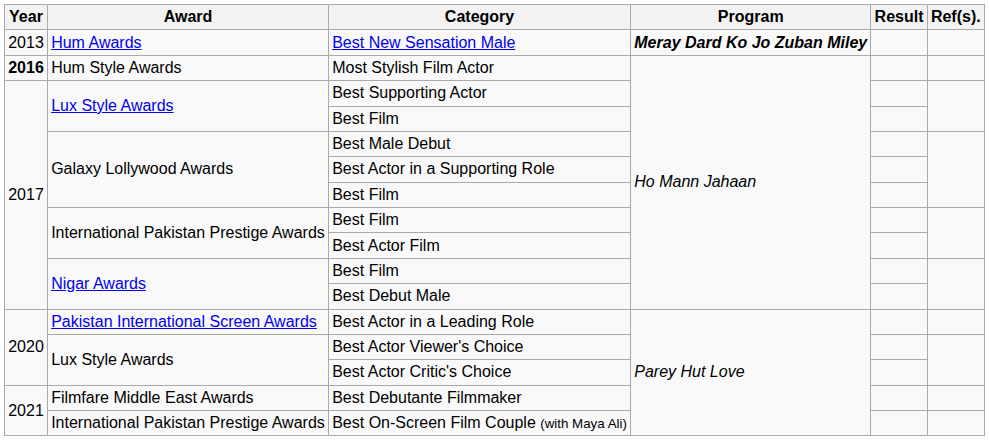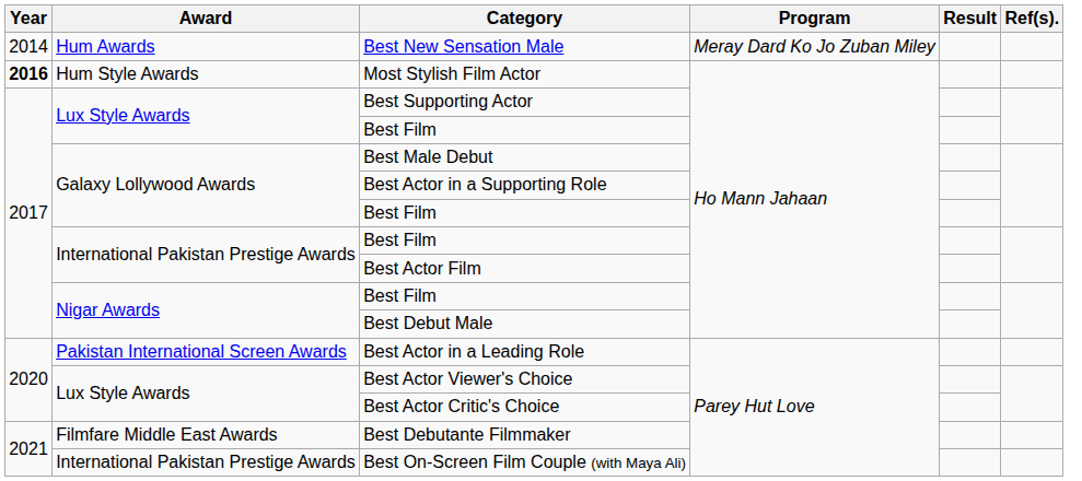Best New Sensation Male | Year: 2013 -> 2014
Best New Sensation Male | Program: bold -> normal
